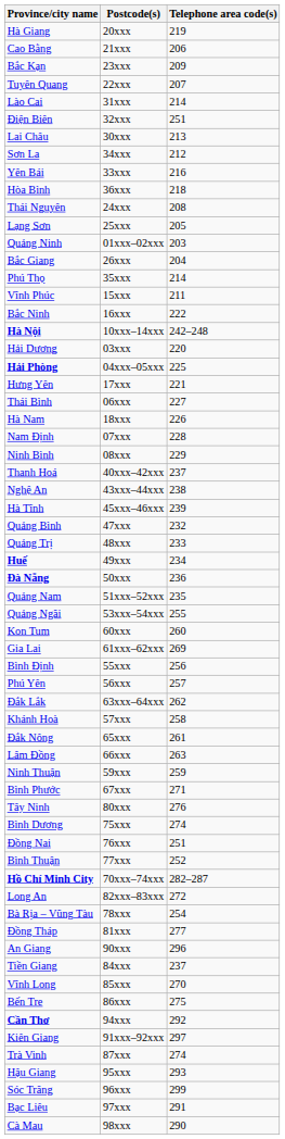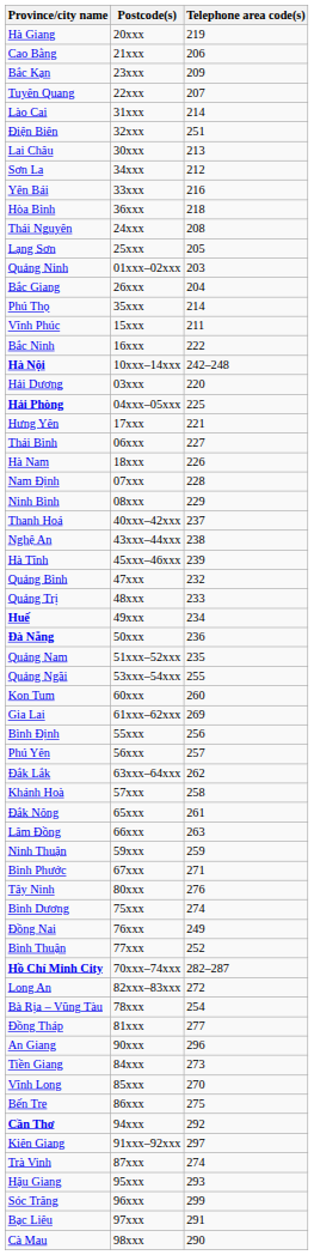Đồng Nai | Telephone area code(s): 251 -> 249
Tiền Giang | Telephone area code(s): 237 -> 273
